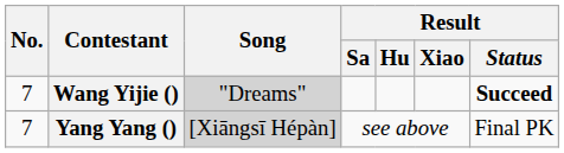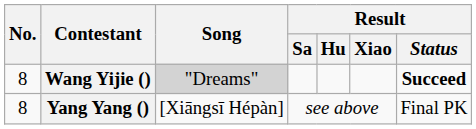Wang Yijie () | No.: 7 -> 8
Yang Yang () | No.: 7 -> 8
Yang Yang () | Song: lightgrey background -> no background
